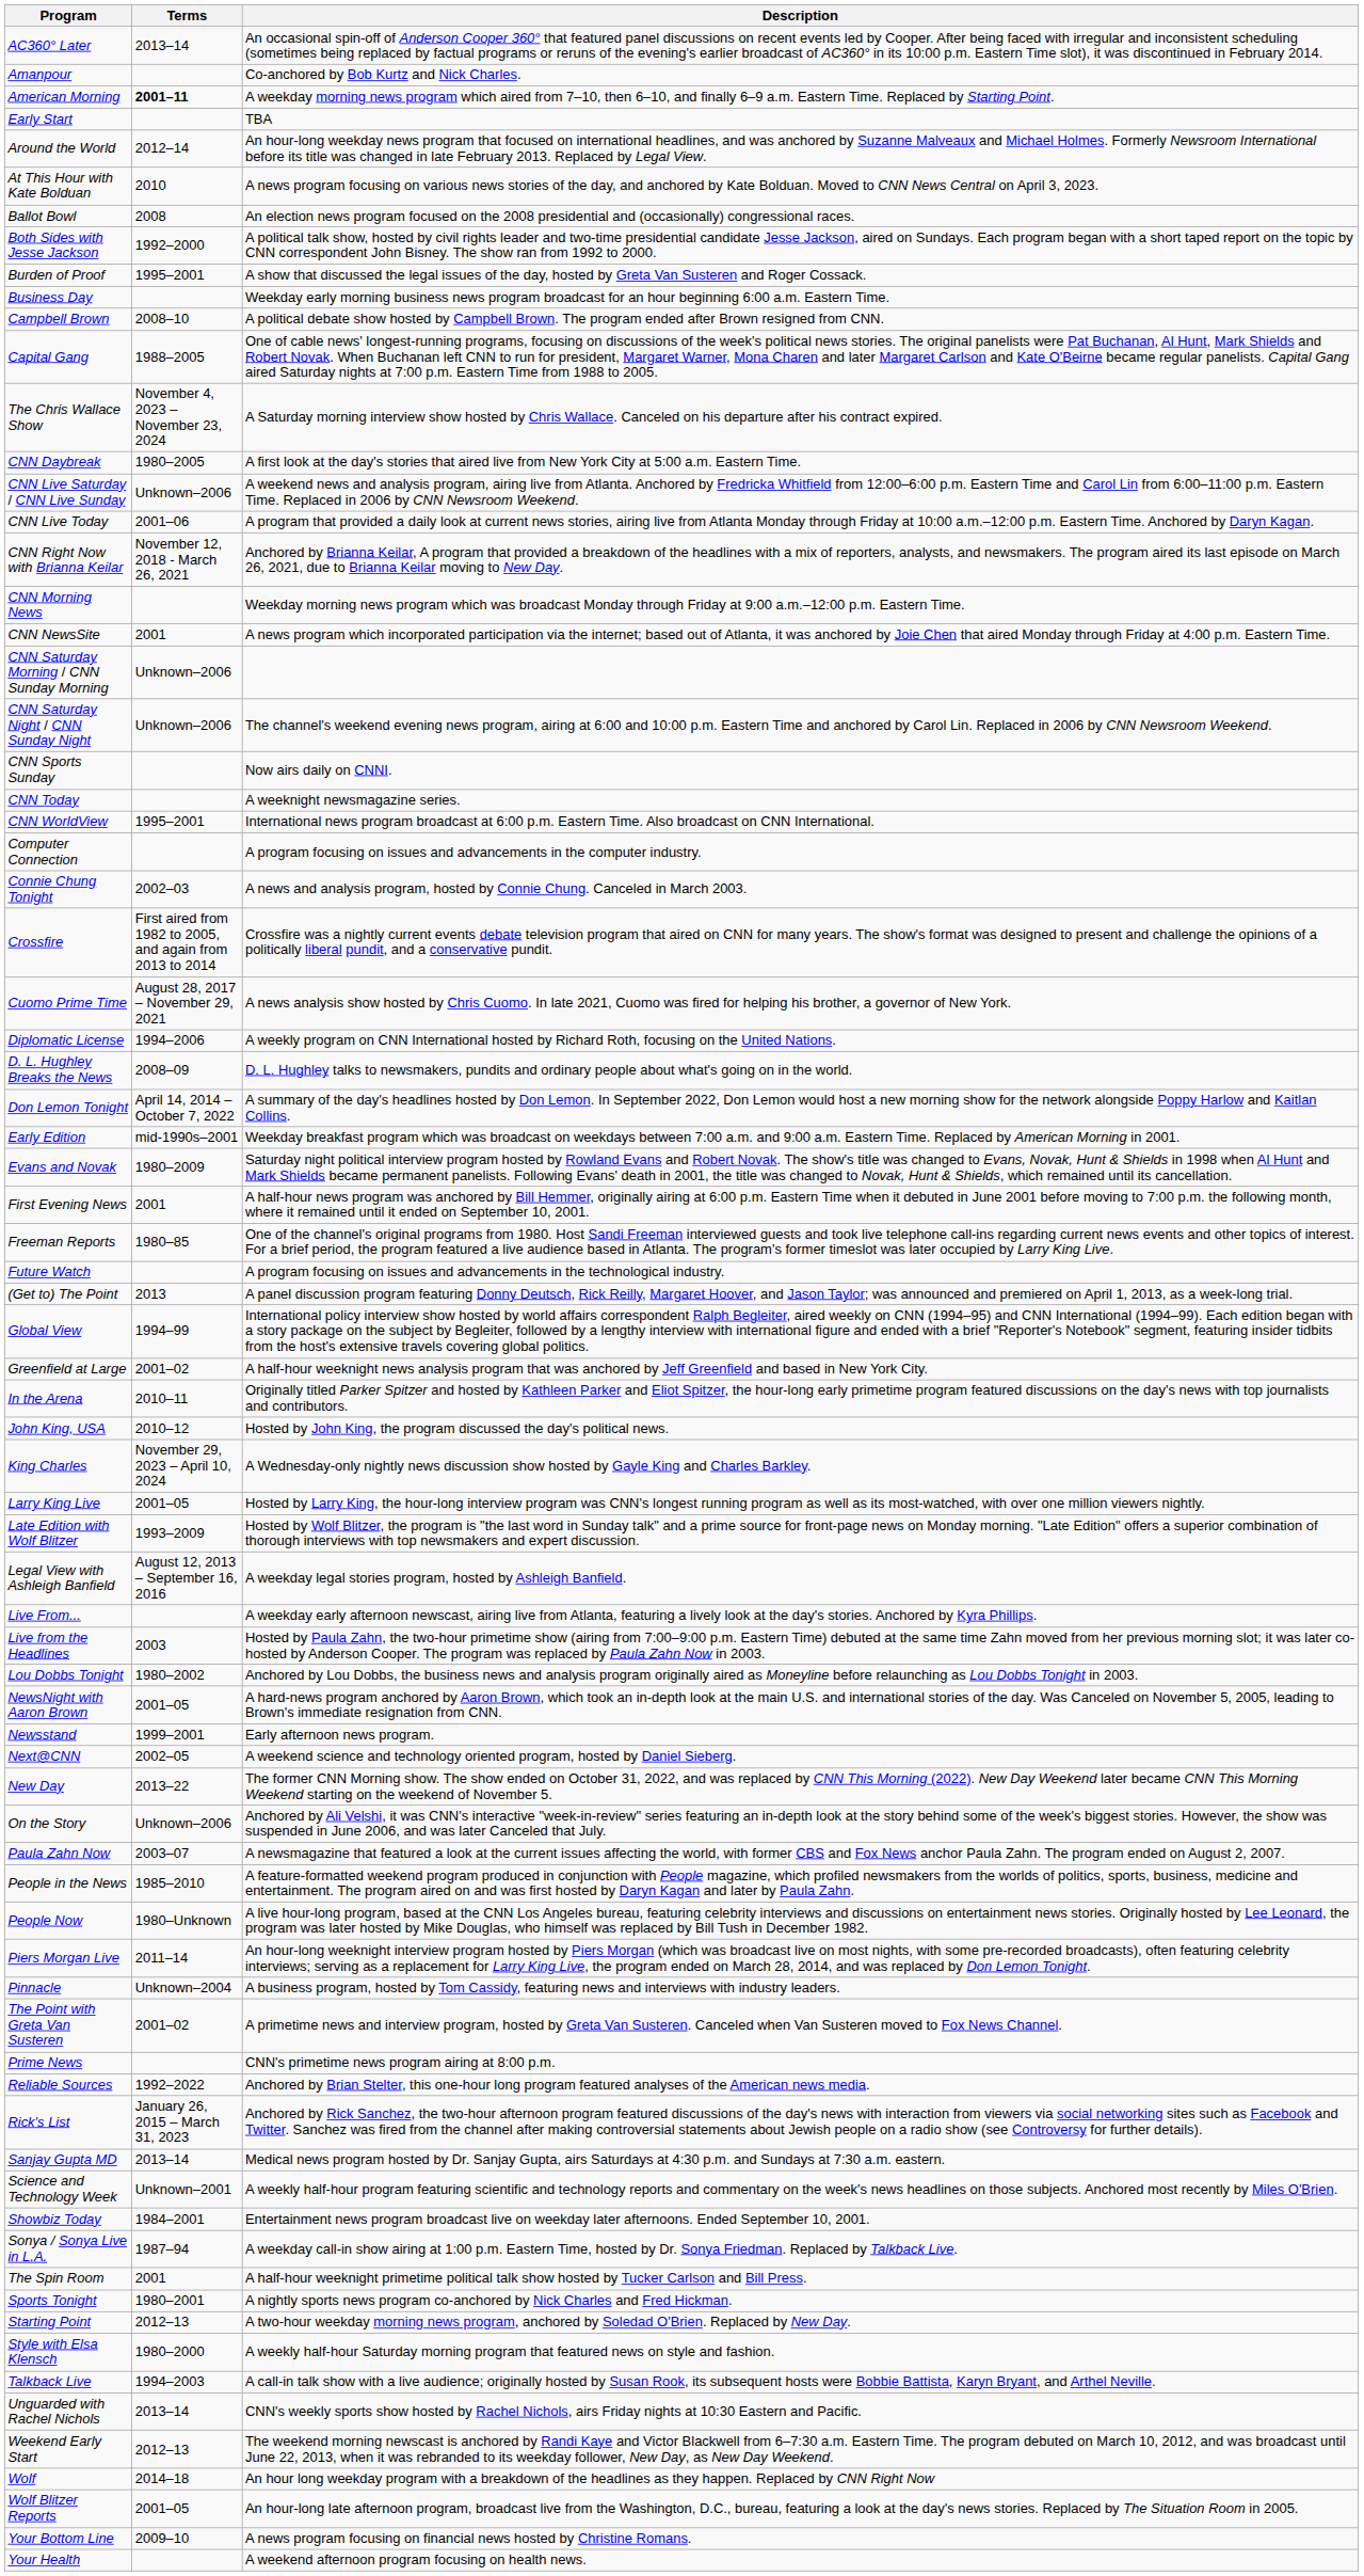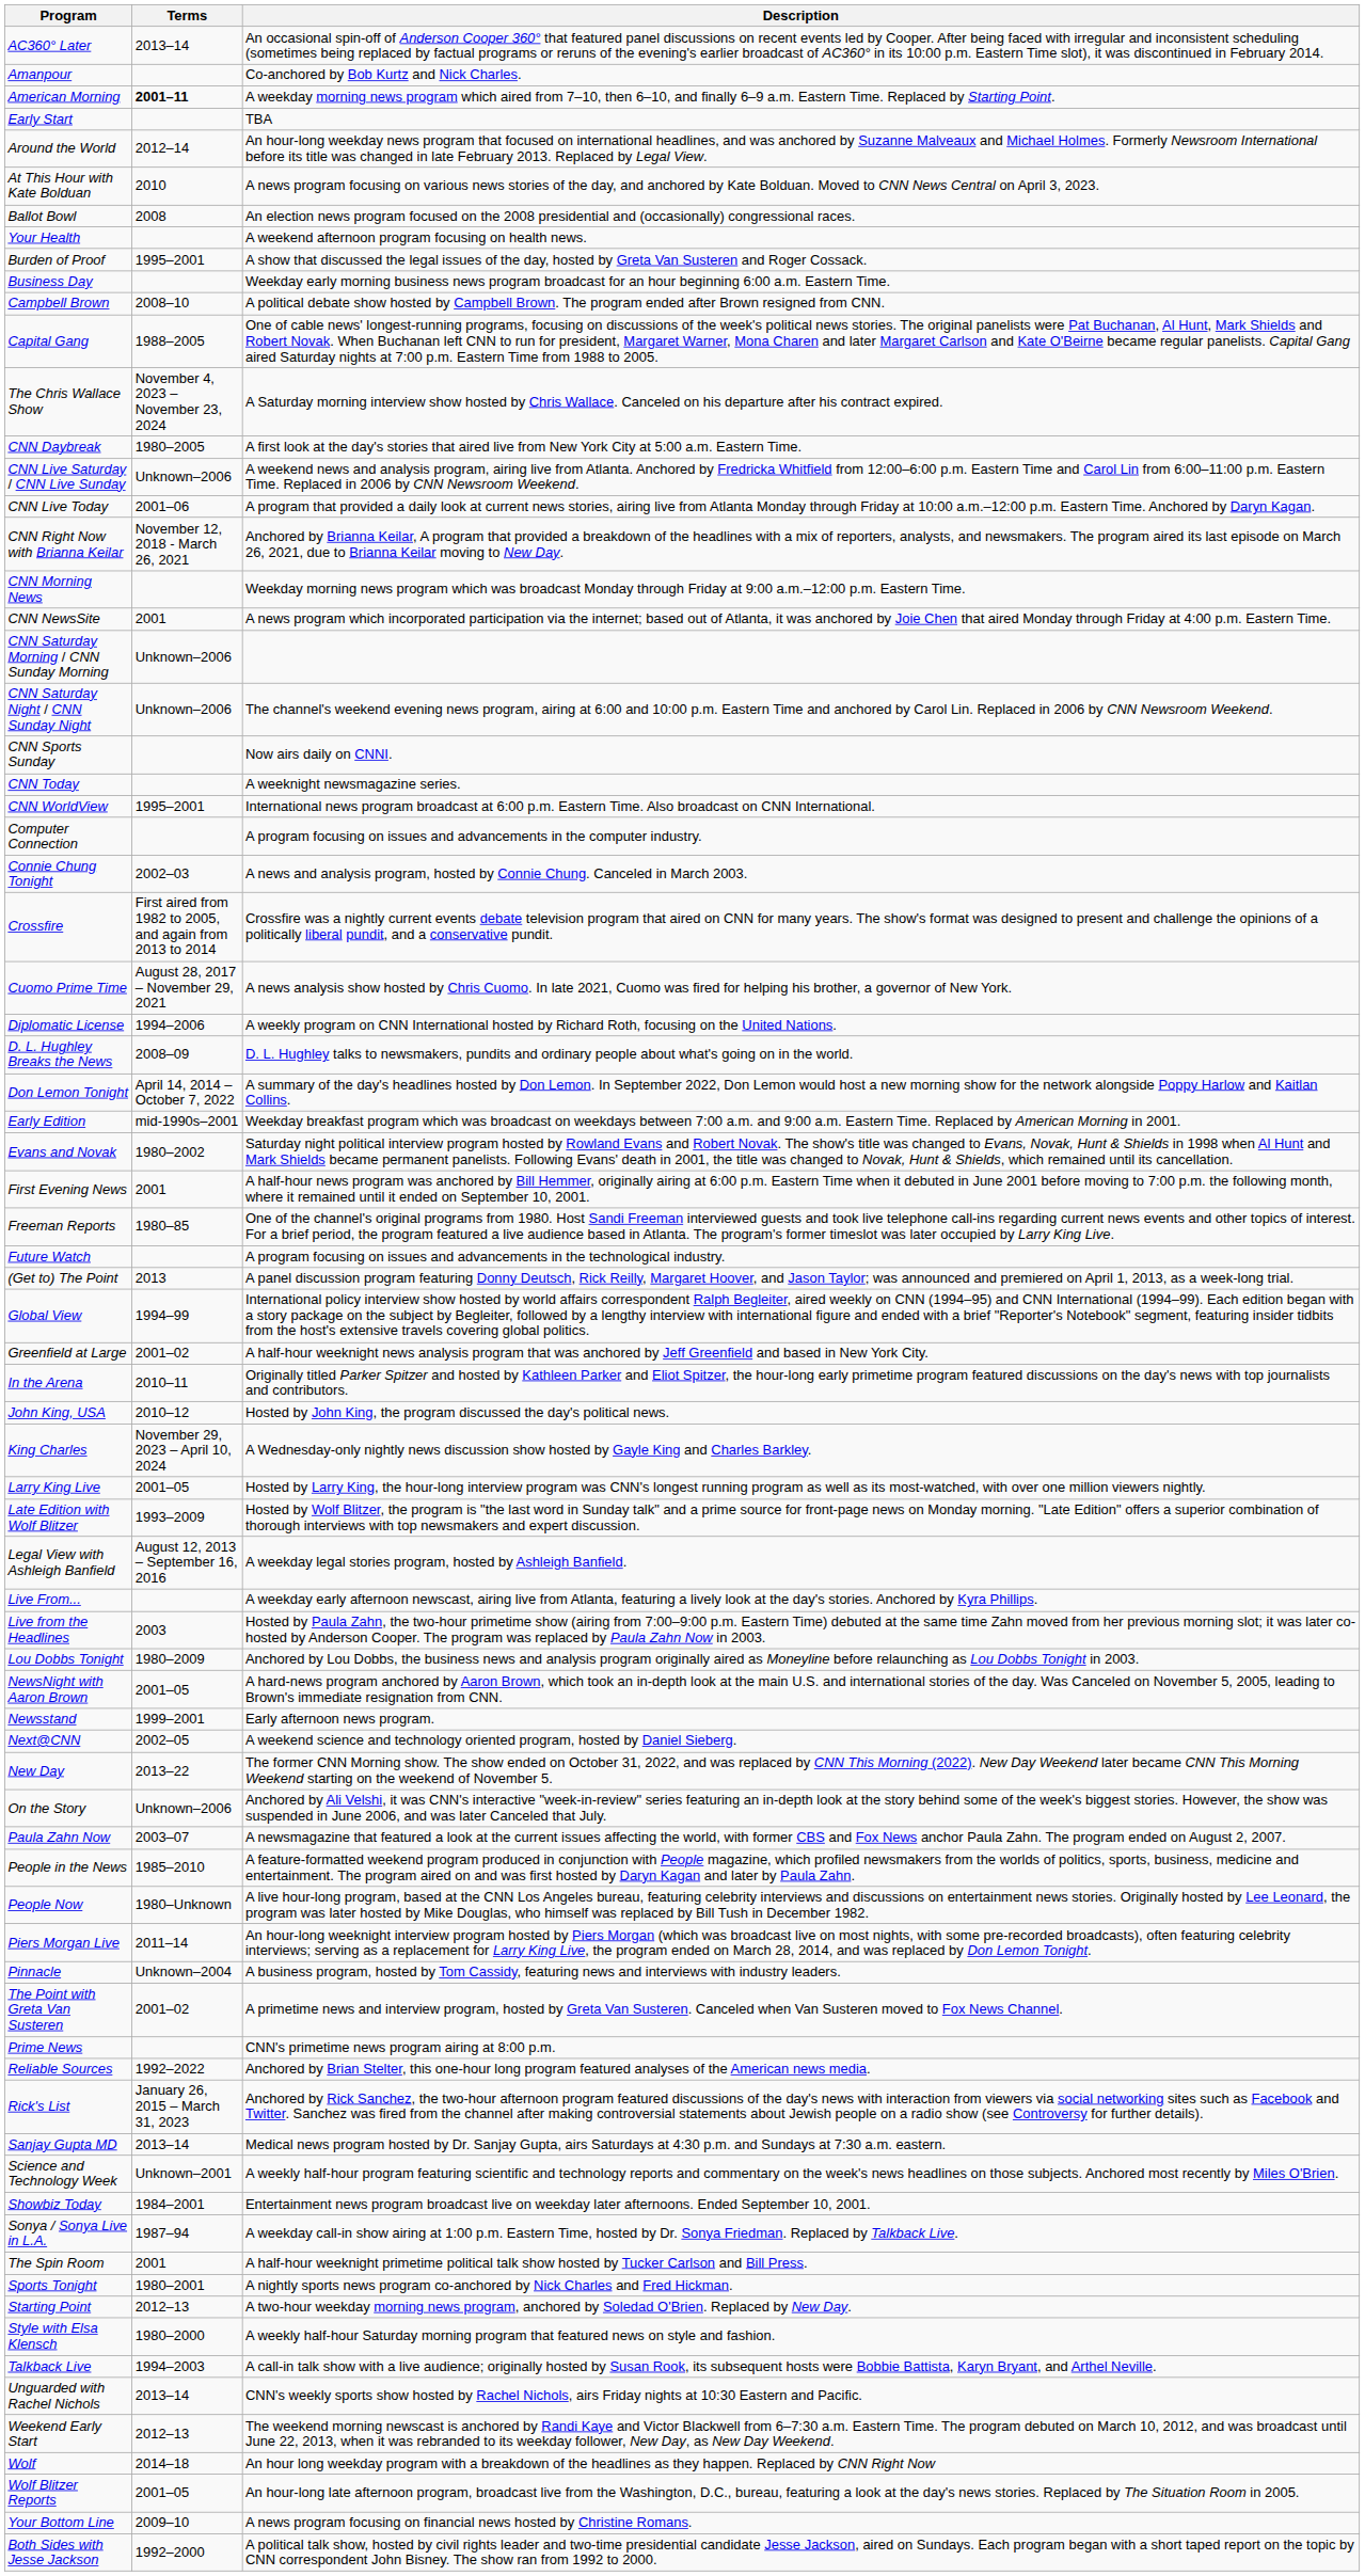rows swapped: Both Sides with Jesse Jackson <-> Your Health
Evans and Novak | Terms: 1980–2009 -> 1980–2002
Lou Dobbs Tonight | Terms: 1980–2002 -> 1980–2009
